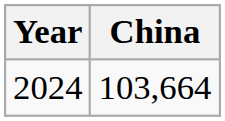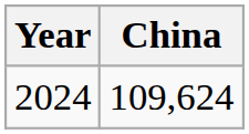2024 | China: 103,664 -> 109,624
